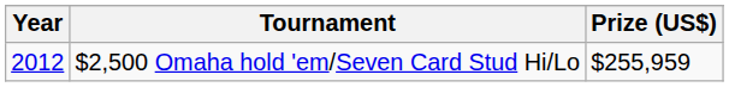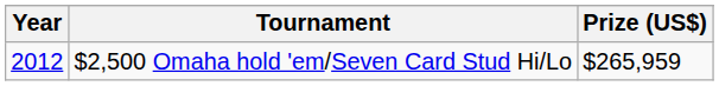$2,500 Omaha hold 'em/Seven Card Stud Hi/Lo | Prize (US$): $255,959 -> $265,959
